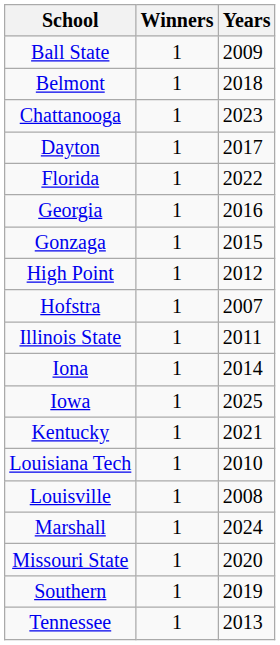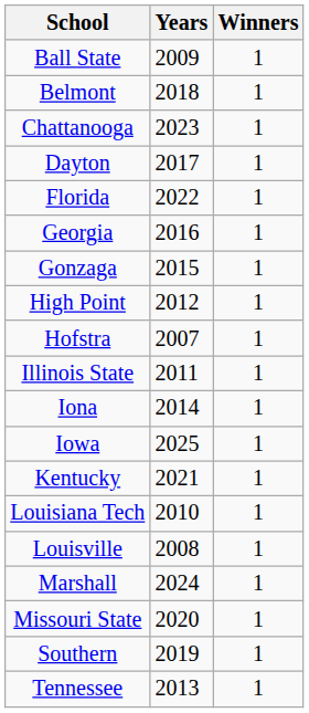columns swapped: Winners <-> Years
